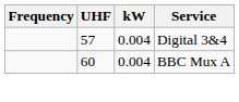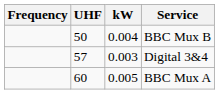+ row: 50 | 0.004 | BBC Mux B
Digital 3&4 | kW: 0.004 -> 0.003
BBC Mux A | kW: 0.004 -> 0.005
